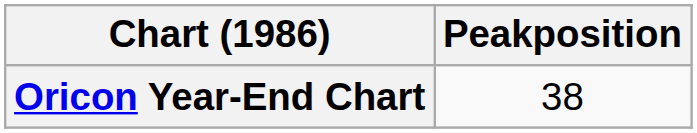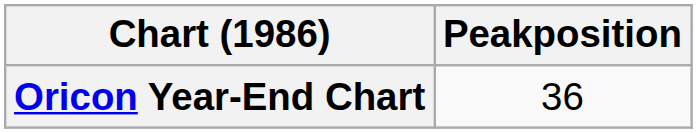Oricon Year-End Chart | Peakposition: 38 -> 36
